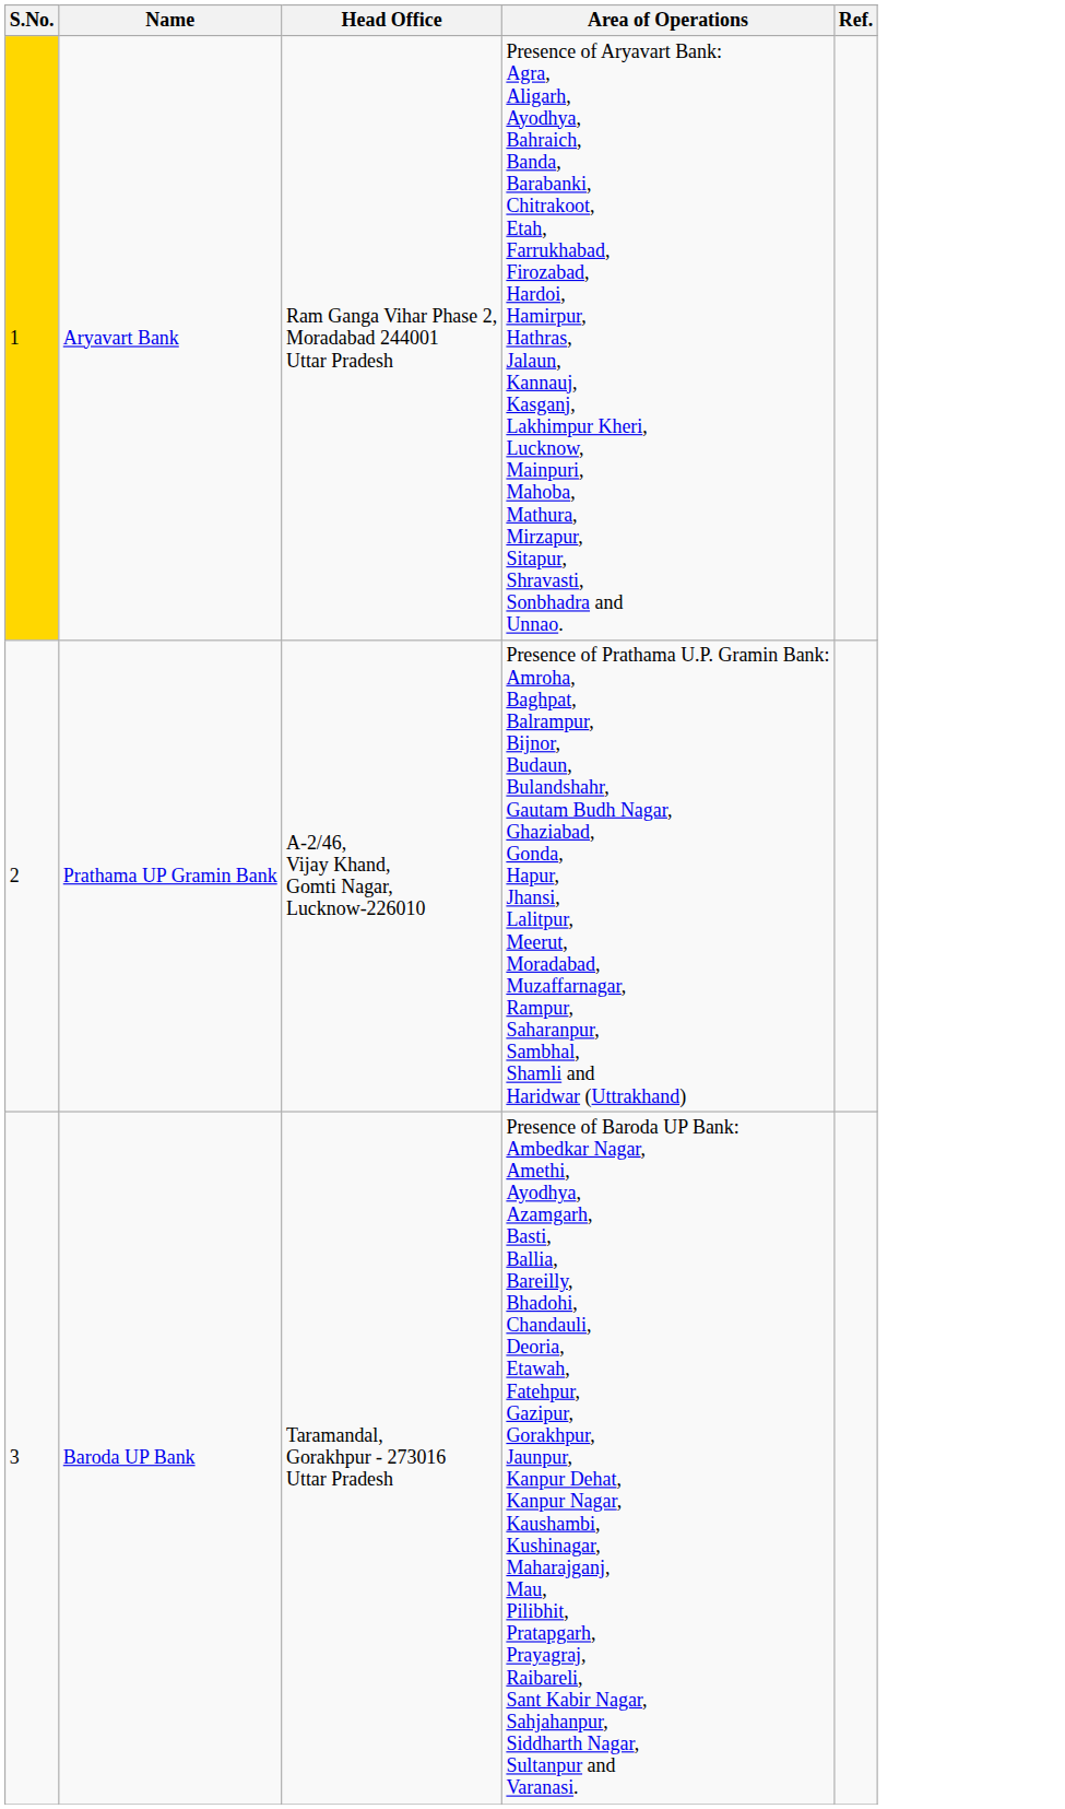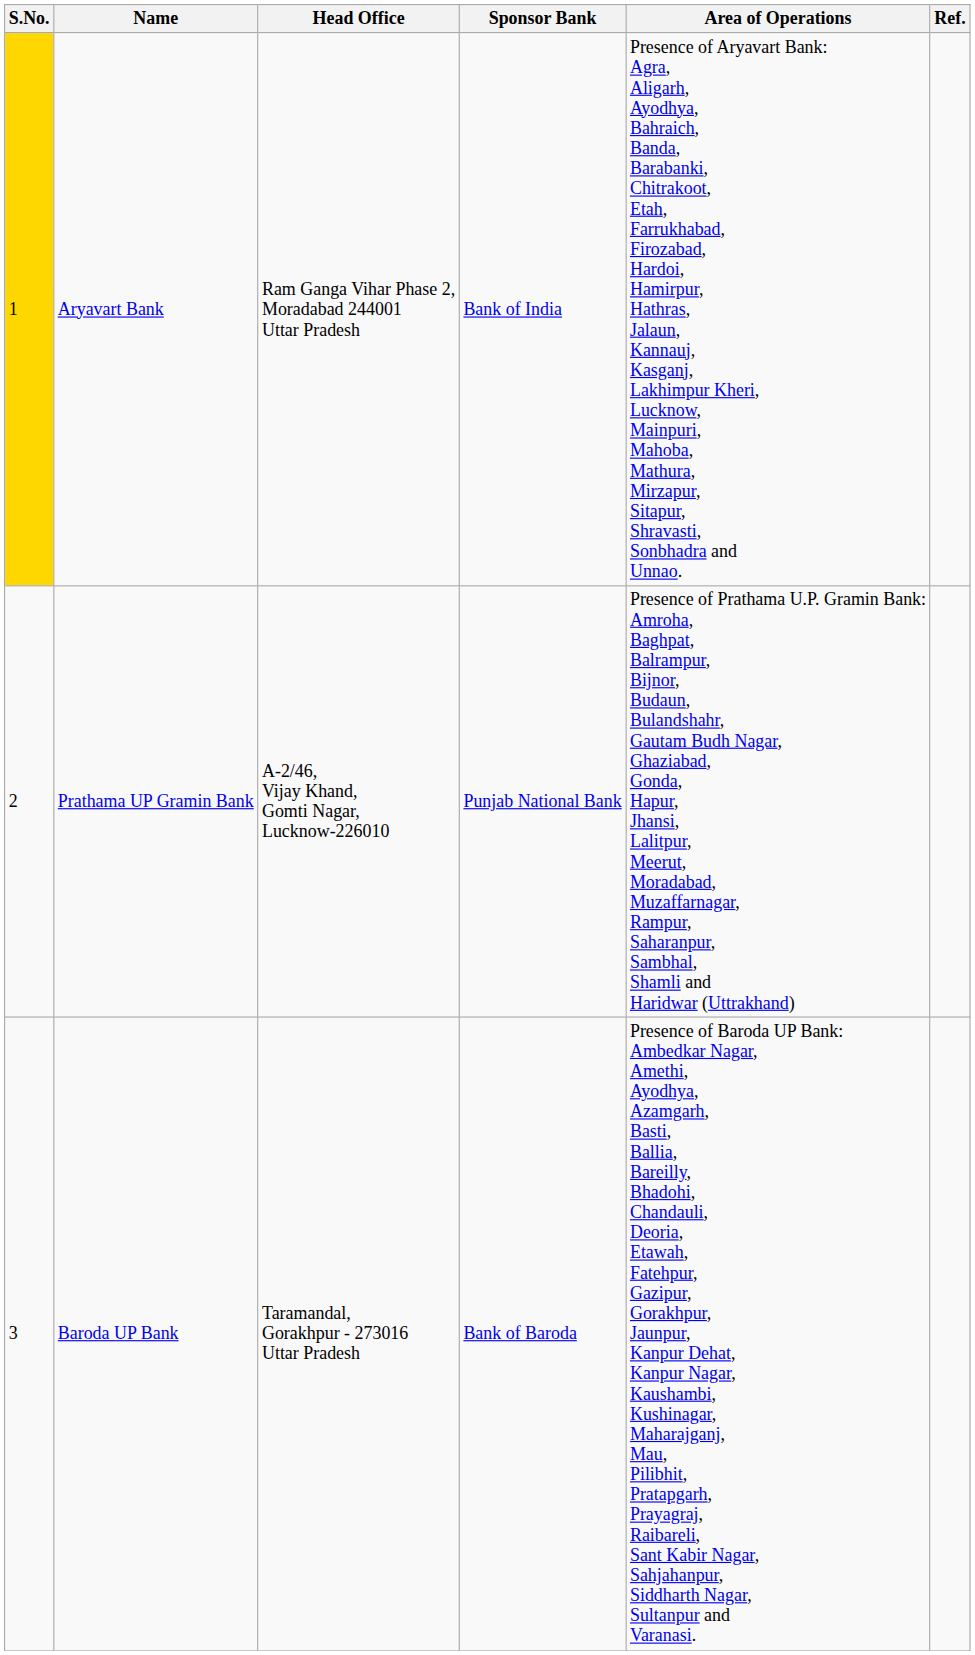+ column: Sponsor Bank | Bank of India | Punjab National Bank | Bank of Baroda
